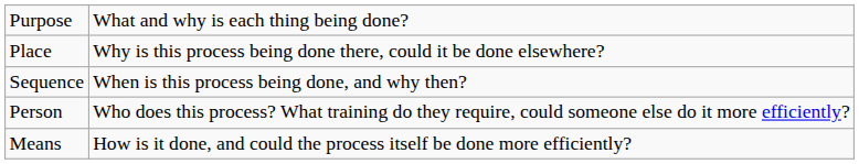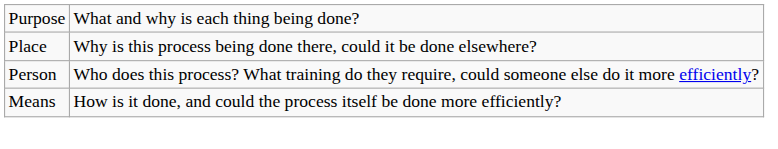- row: Sequence | When is this process being done, and why then?
